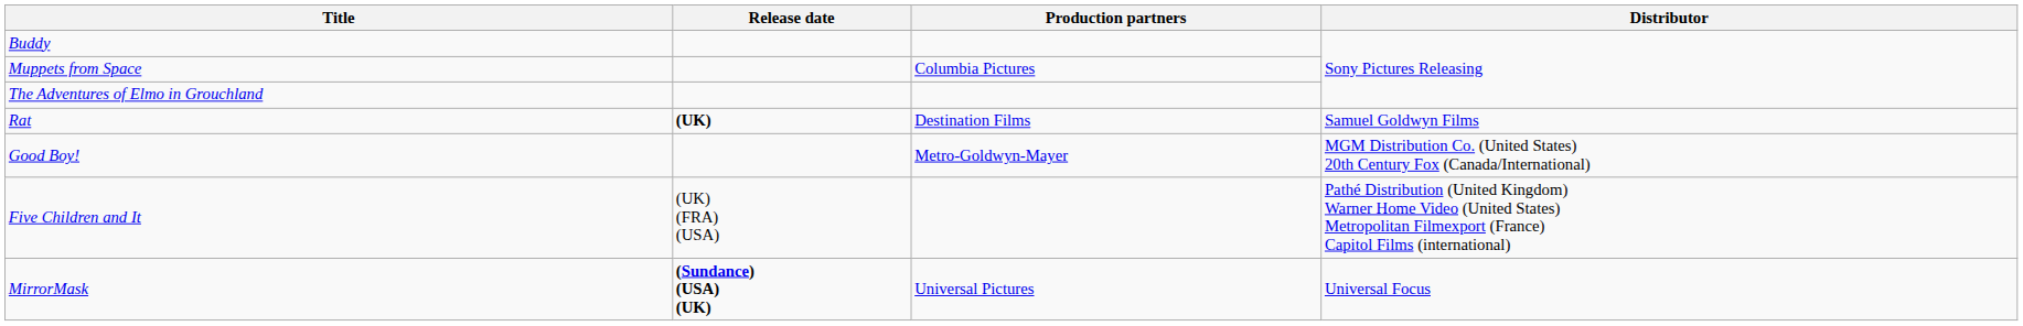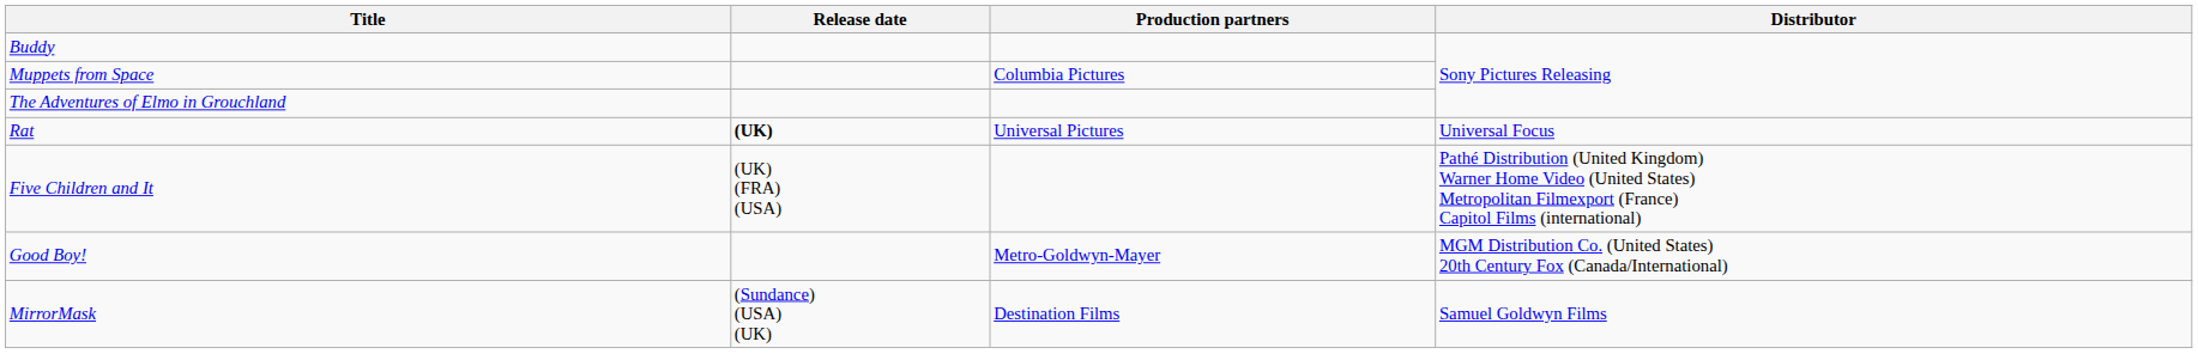Rat | Production partners: Destination Films -> Universal Pictures
Rat | Distributor: Samuel Goldwyn Films -> Universal Focus
rows swapped: Good Boy! <-> Five Children and It
MirrorMask | Release date: bold -> normal
MirrorMask | Production partners: Universal Pictures -> Destination Films
MirrorMask | Distributor: Universal Focus -> Samuel Goldwyn Films
